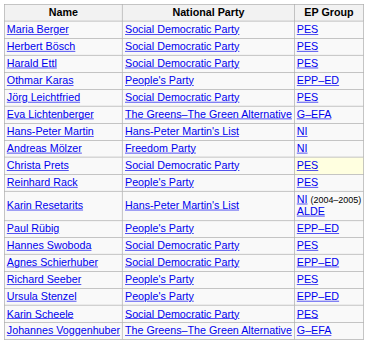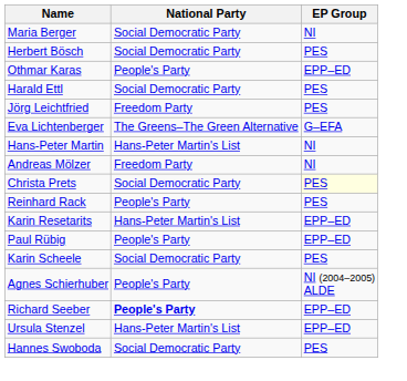Maria Berger | EP Group: PES -> NI
rows swapped: Harald Ettl <-> Othmar Karas
Jörg Leichtfried | National Party: Social Democratic Party -> Freedom Party
Karin Resetarits | EP Group: NI (2004–2005) ALDE -> EPP–ED
rows swapped: Karin Scheele <-> Hannes Swoboda
Agnes Schierhuber | National Party: Social Democratic Party -> People's Party
Agnes Schierhuber | EP Group: EPP–ED -> NI (2004–2005) ALDE
Richard Seeber | National Party: normal -> bold
Richard Seeber | EP Group: PES -> EPP–ED
Ursula Stenzel | National Party: People's Party -> Hans-Peter Martin's List
- row: Johannes Voggenhuber | The Greens–The Green Alternative | G–EFA
